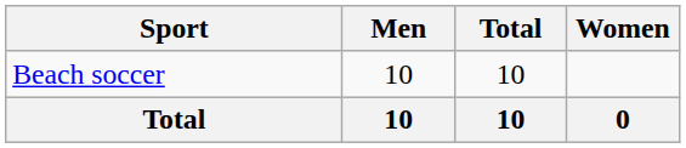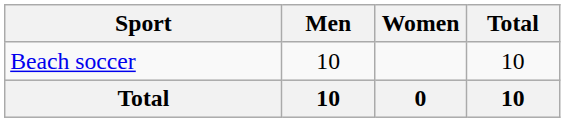columns swapped: Women <-> Total
